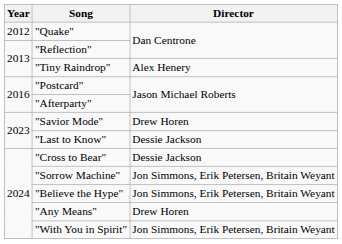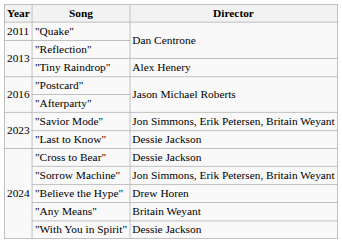"Quake" | Year: 2012 -> 2011
"Savior Mode" | Director: Drew Horen -> Jon Simmons, Erik Petersen, Britain Weyant
"Believe the Hype" | Director: Jon Simmons, Erik Petersen, Britain Weyant -> Drew Horen
"Any Means" | Director: Drew Horen -> Britain Weyant
"With You in Spirit" | Director: Jon Simmons, Erik Petersen, Britain Weyant -> Dessie Jackson
